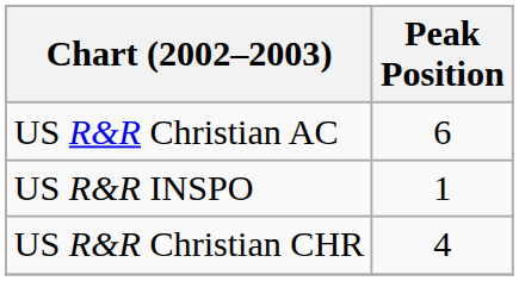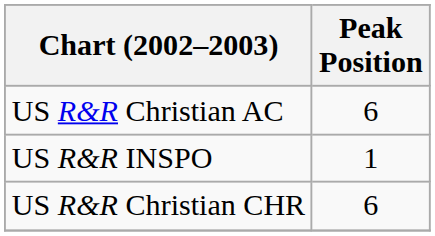US R&R Christian CHR | Peak Position: 4 -> 6
